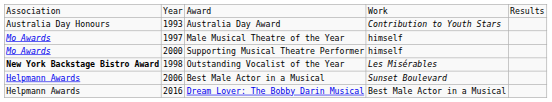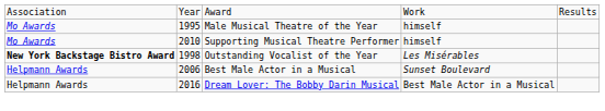- row: Australia Day Honours | 1993 | Australia Day Award | Contribution to Youth Stars
Male Musical Theatre of the Year | column 2: 1997 -> 1995
Supporting Musical Theatre Performer | column 2: 2000 -> 2010
